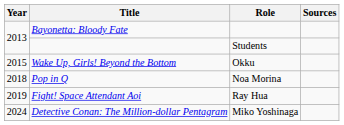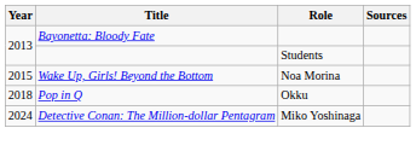Wake Up, Girls! Beyond the Bottom | Role: Okku -> Noa Morina
Pop in Q | Role: Noa Morina -> Okku
- row: 2019 | Fight! Space Attendant Aoi | Ray Hua
